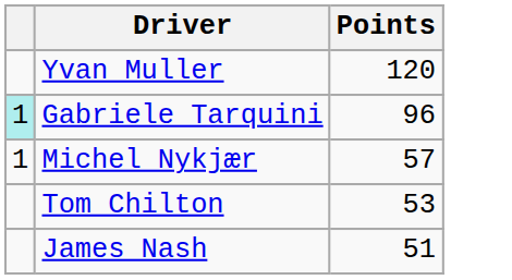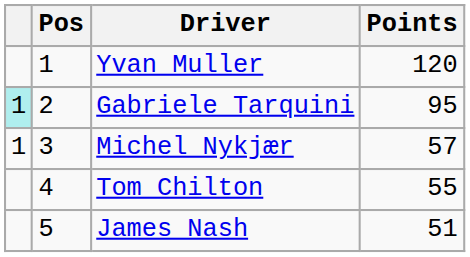+ column: Pos | 1 | 2 | 3 | 4 | 5
Gabriele Tarquini | Points: 96 -> 95
Tom Chilton | Points: 53 -> 55
